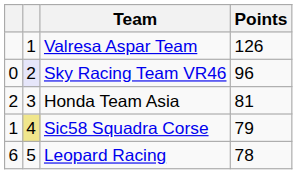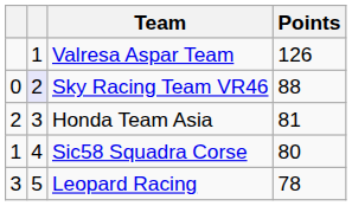Sky Racing Team VR46 | Points: 96 -> 88
Sic58 Squadra Corse | column 2: khaki background -> no background
Sic58 Squadra Corse | Points: 79 -> 80
Leopard Racing | column 1: 6 -> 3
